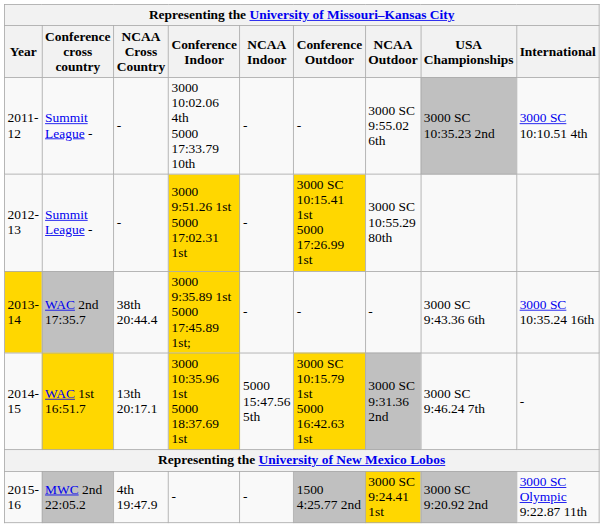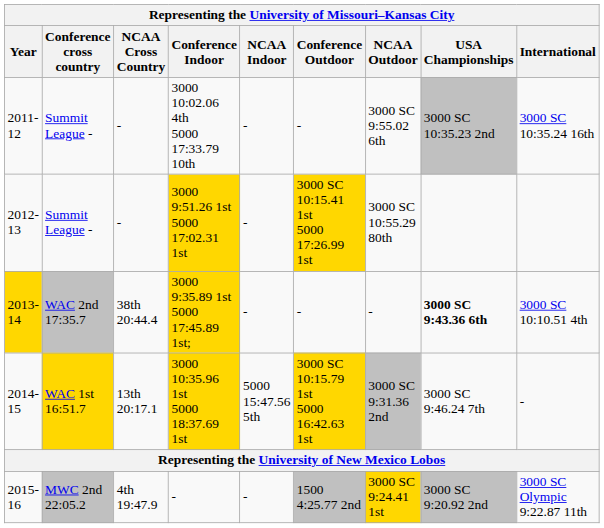3000 10:02.06 4th 5000 17:33.79 10th | International: 3000 SC 10:10.51 4th -> 3000 SC 10:35.24 16th
3000 9:35.89 1st 5000 17:45.89 1st; | USA Championships: normal -> bold
3000 9:35.89 1st 5000 17:45.89 1st; | International: 3000 SC 10:35.24 16th -> 3000 SC 10:10.51 4th
